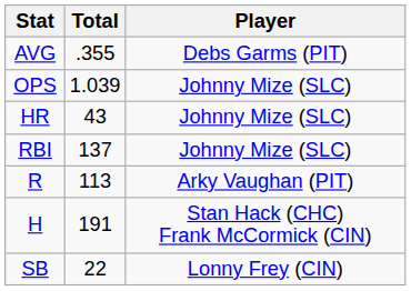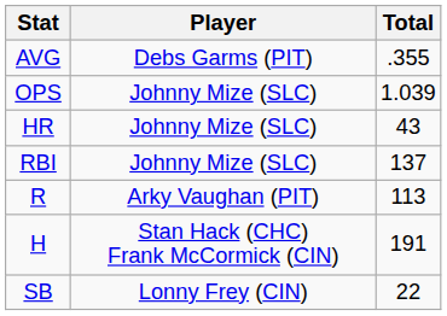columns swapped: Player <-> Total
